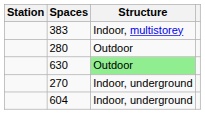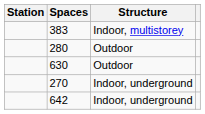630 | Structure: lightgreen background -> no background
- row: 604 | Indoor, underground
+ row: 642 | Indoor, underground
